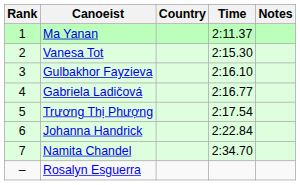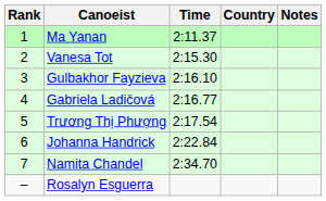columns swapped: Country <-> Time
